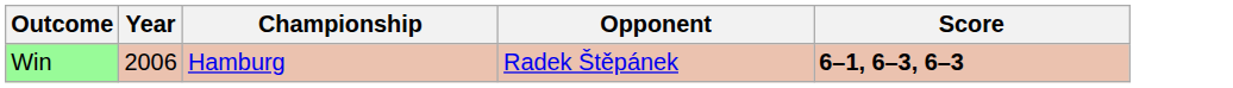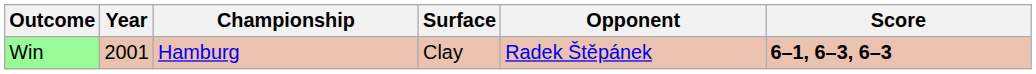+ column: Surface | Clay
Win | Year: 2006 -> 2001
